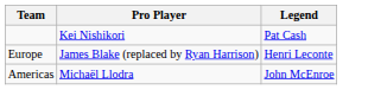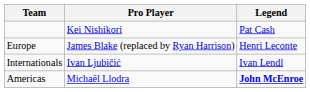+ row: Internationals | Ivan Ljubičić | Ivan Lendl
Americas | Legend: normal -> bold
